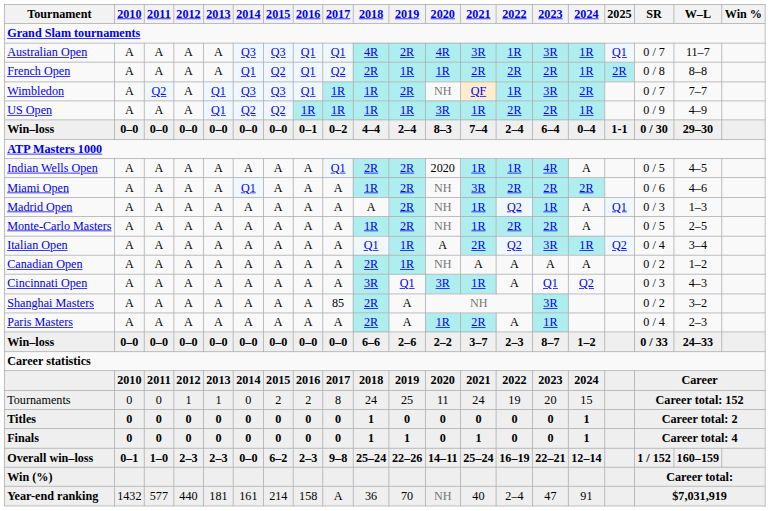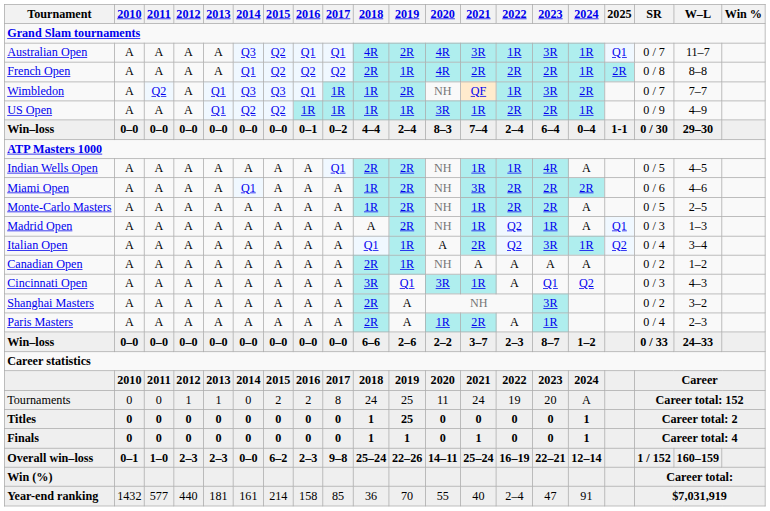Australian Open | 2015: Q3 -> Q2
French Open | 2016: Q1 -> Q2
French Open | 2020: 1R -> 4R
Indian Wells Open | 2020: 2020 -> NH
rows swapped: Monte-Carlo Masters <-> Madrid Open
Shanghai Masters | 2017: 85 -> A
Tournaments | 2024: 15 -> A
Titles | 2019: 0 -> 25
Year-end ranking | 2017: A -> 85
Year-end ranking | 2020: NH -> 55
